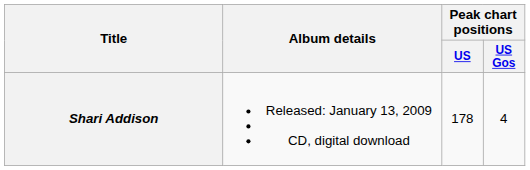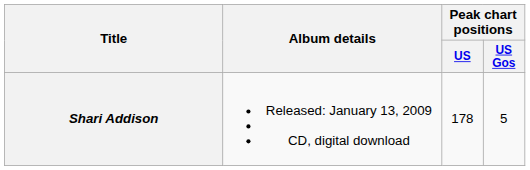Shari Addison | Peak chart positions / US Gos: 4 -> 5
